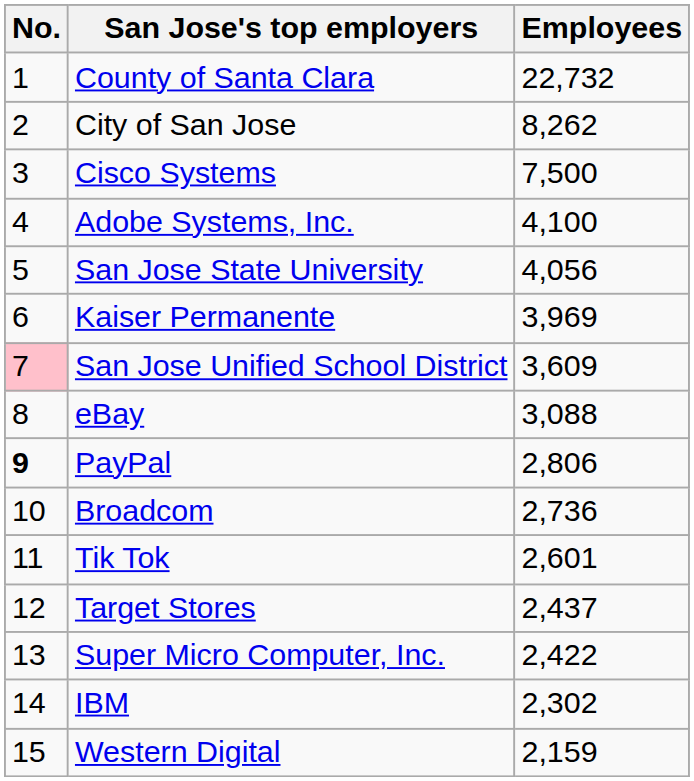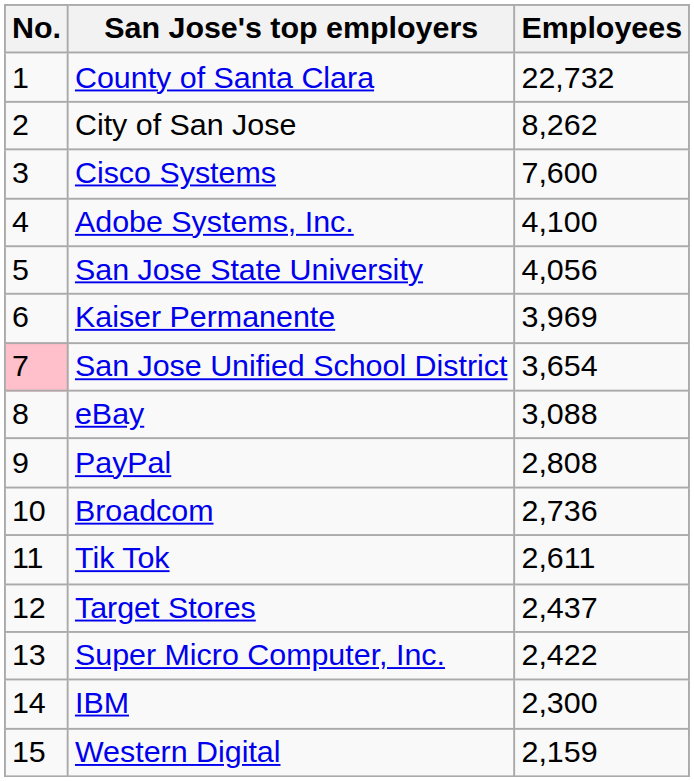Cisco Systems | Employees: 7,500 -> 7,600
San Jose Unified School District | Employees: 3,609 -> 3,654
PayPal | No.: bold -> normal
PayPal | Employees: 2,806 -> 2,808
Tik Tok | Employees: 2,601 -> 2,611
IBM | Employees: 2,302 -> 2,300
